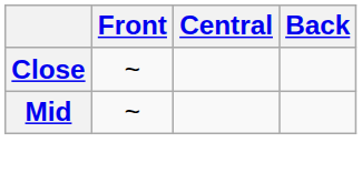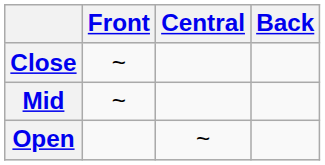+ row: Open | ~
